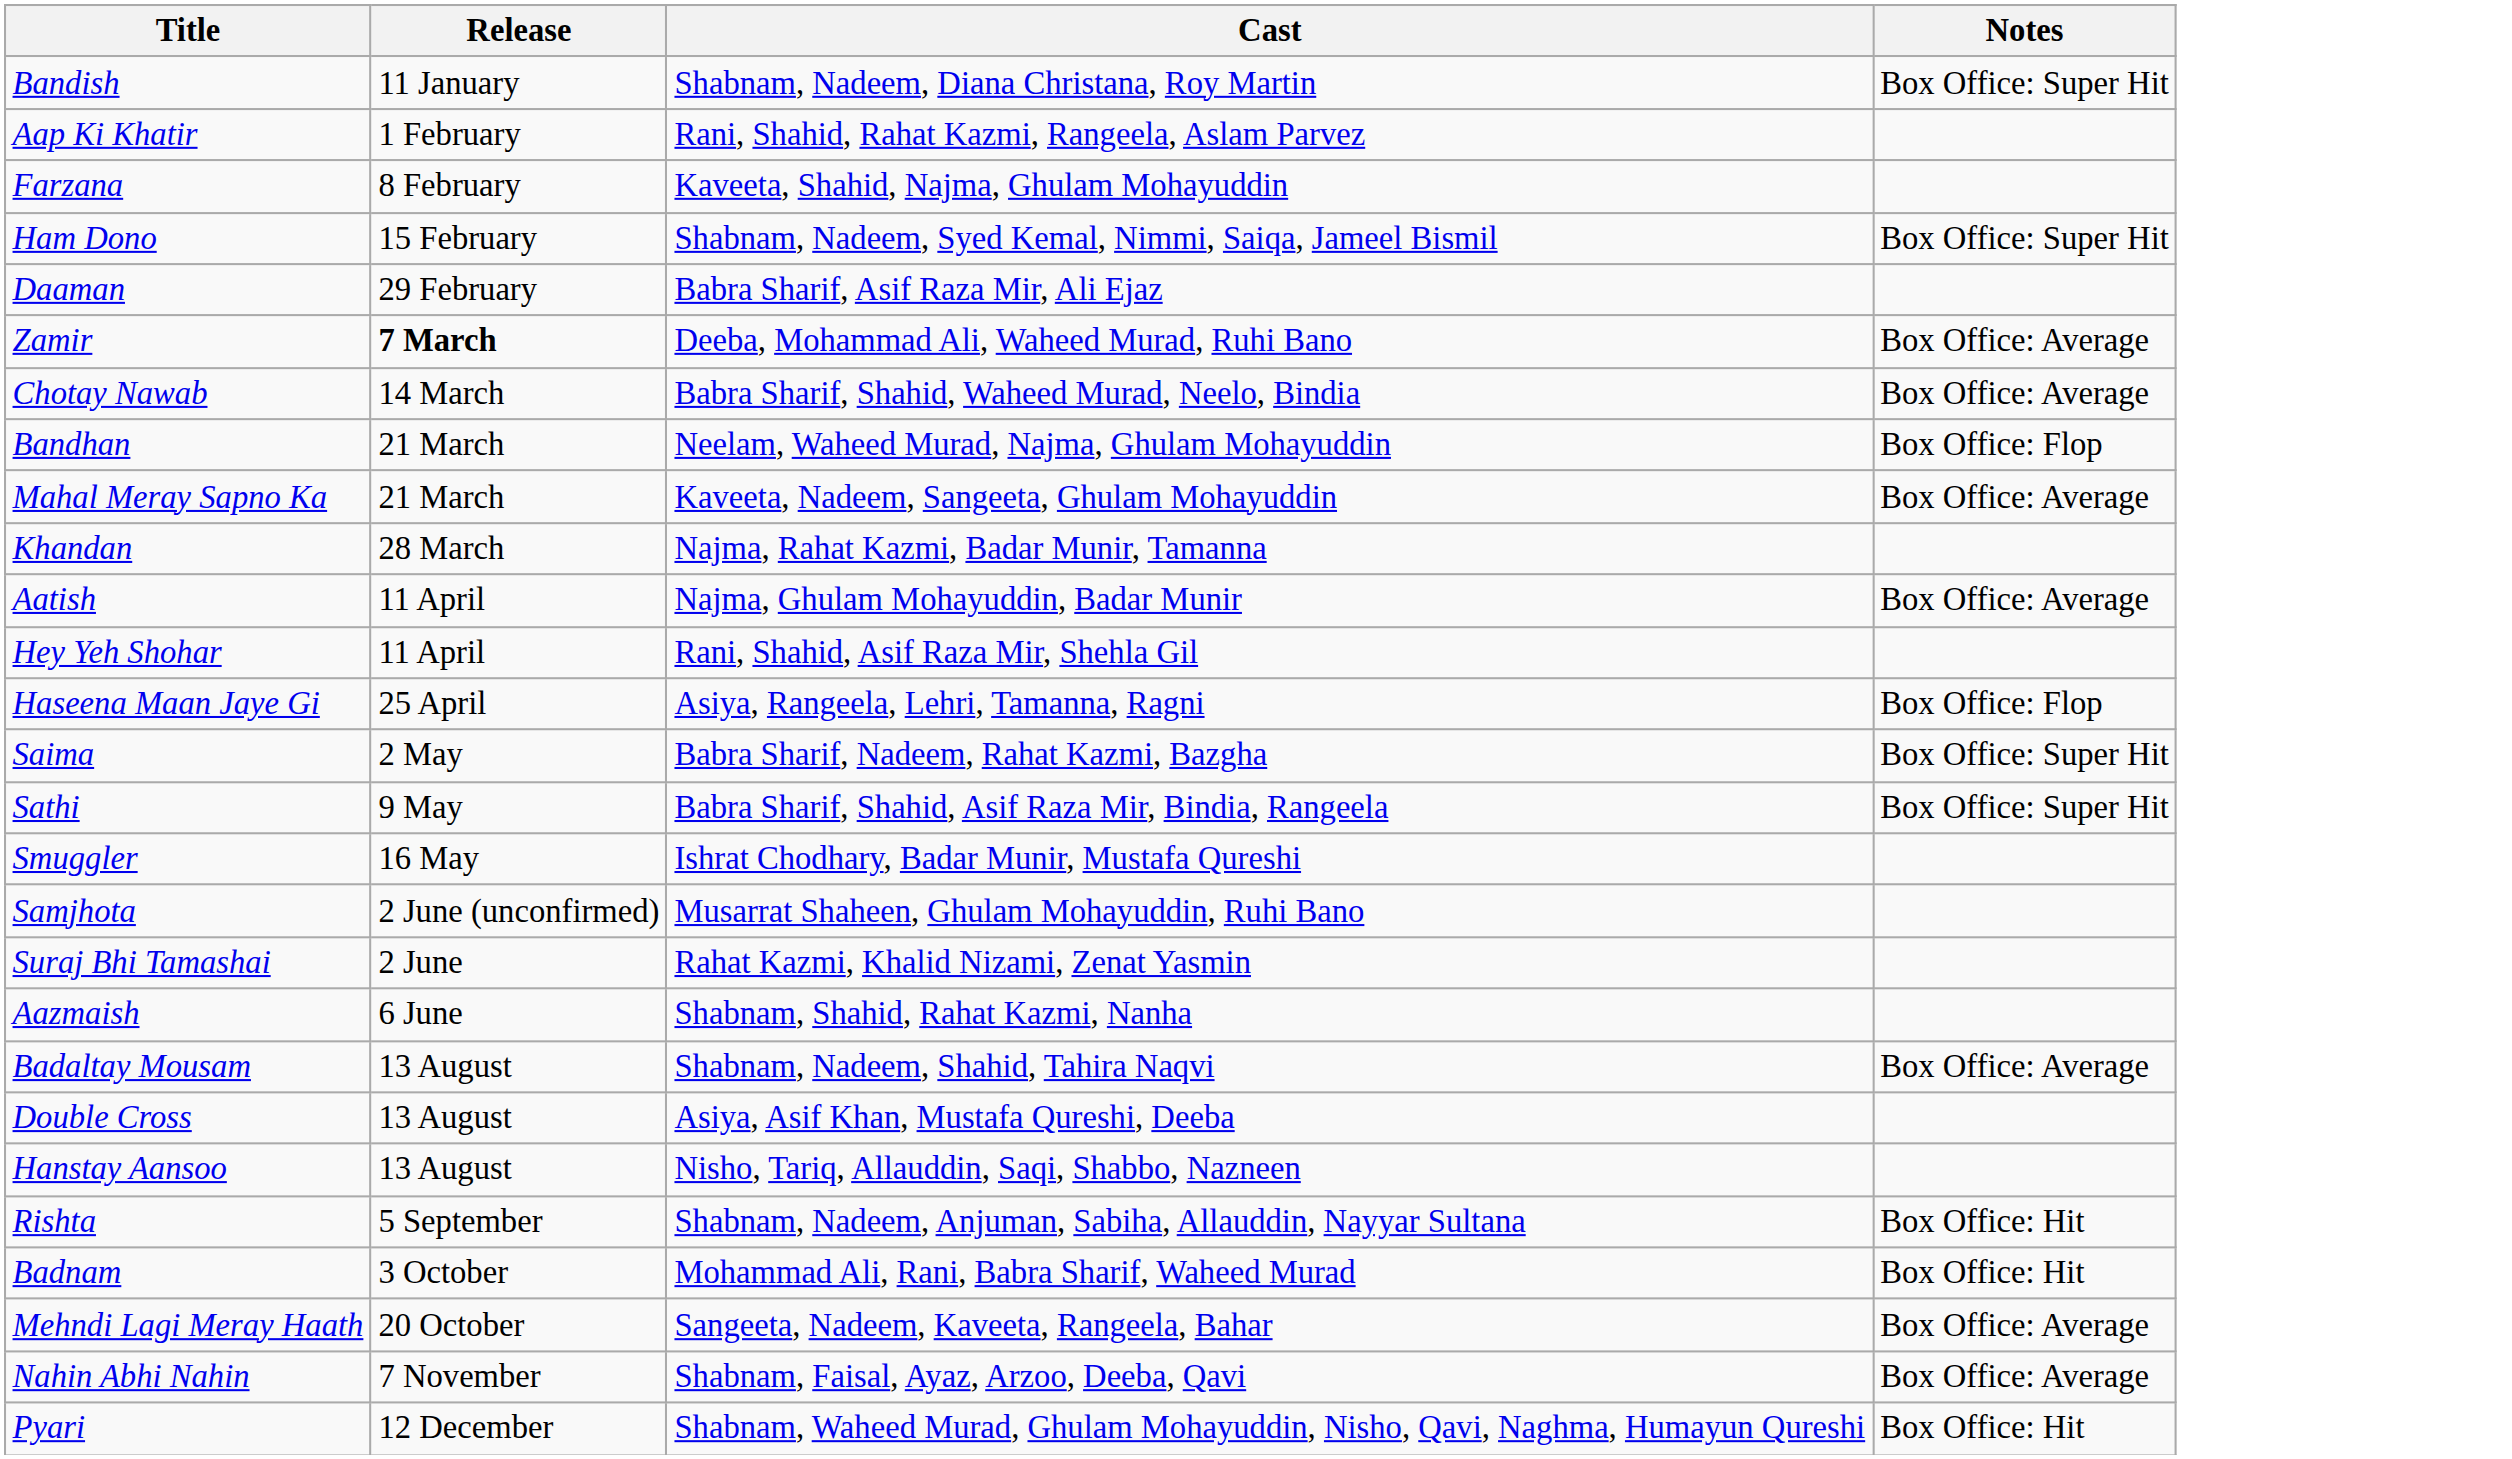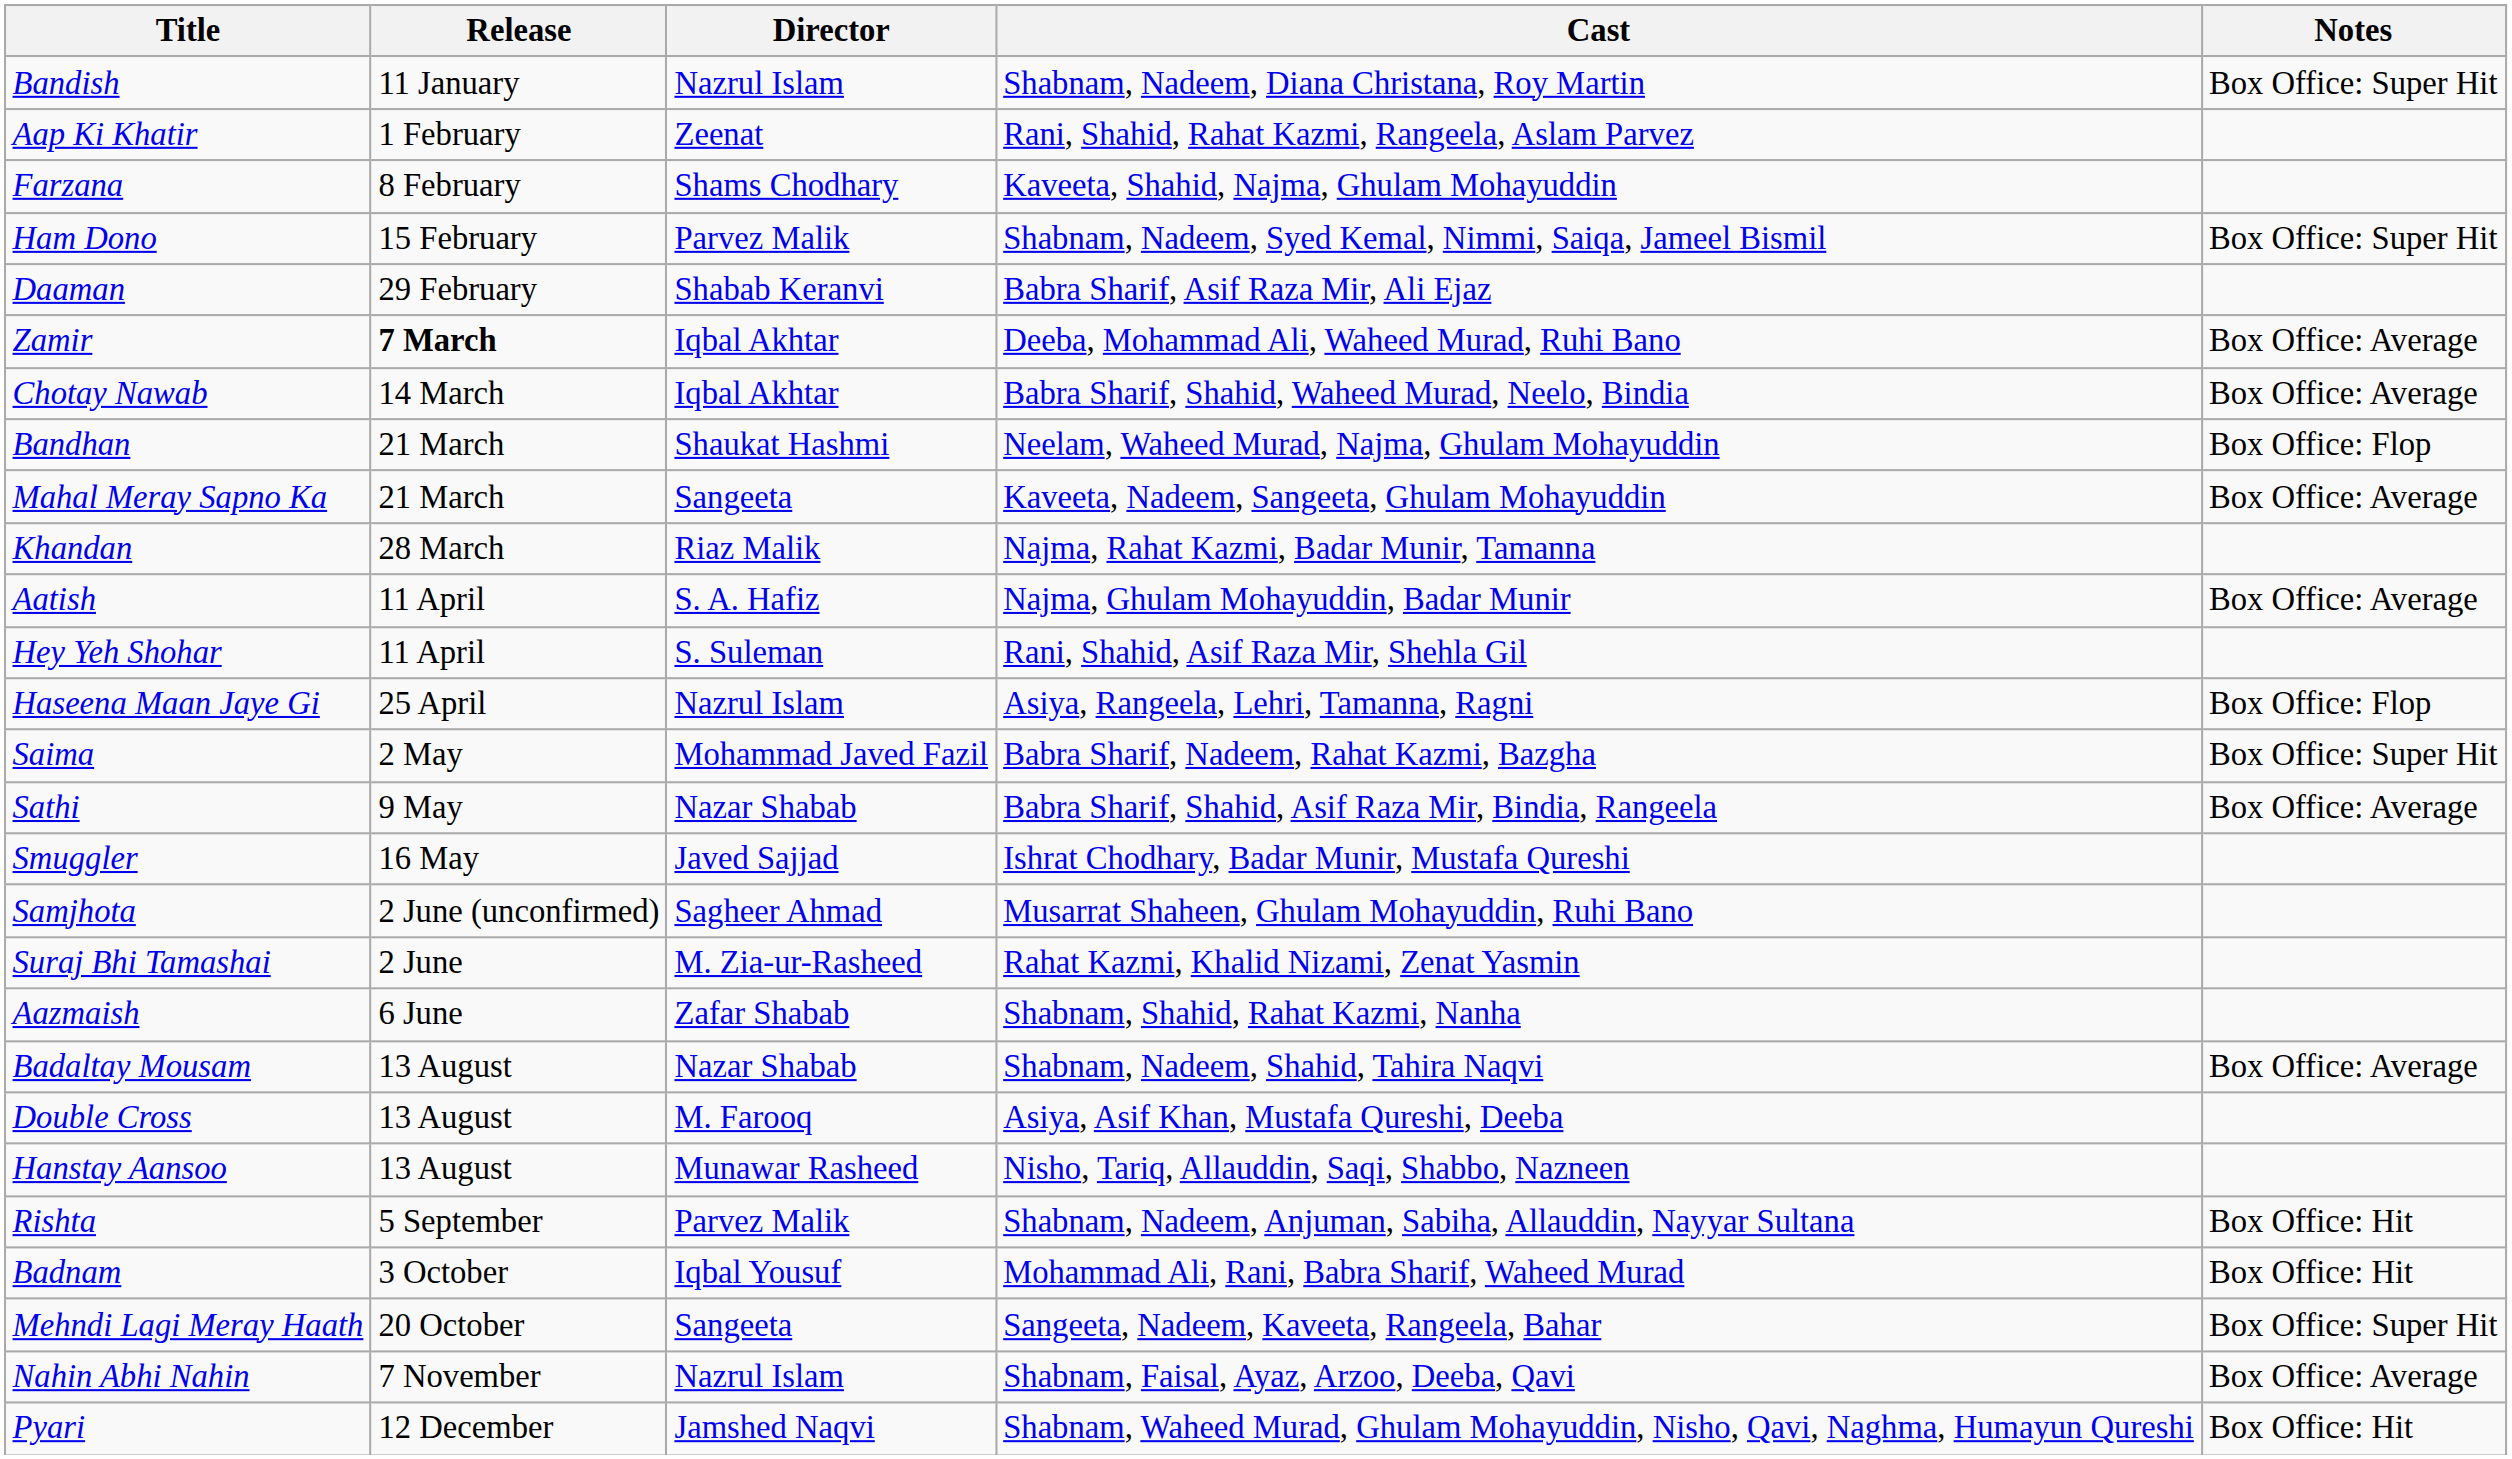+ column: Director | Nazrul Islam | Zeenat | Shams Chodhary | Parvez Malik | Shabab Keranvi | Iqbal Akhtar | Iqbal Akhtar | Shaukat Hashmi | Sangeeta | Riaz Malik | S. A. Hafiz | S. Suleman | Nazrul Islam | Mohammad Javed Fazil | Nazar Shabab | Javed Sajjad | Sagheer Ahmad | M. Zia-ur-Rasheed | Zafar Shabab | Nazar Shabab | M. Farooq | Munawar Rasheed | Parvez Malik | Iqbal Yousuf | Sangeeta | Nazrul Islam | Jamshed Naqvi
Sathi | Notes: Box Office: Super Hit -> Box Office: Average
Mehndi Lagi Meray Haath | Notes: Box Office: Average -> Box Office: Super Hit
